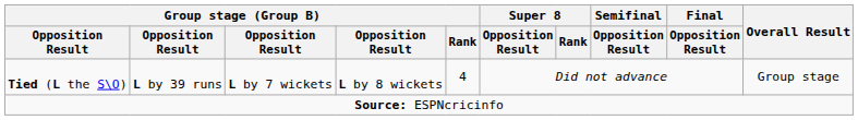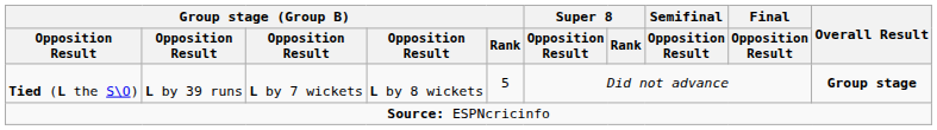Tied (L the S\O) | Group stage (Group B) / Rank: 4 -> 5
Tied (L the S\O) | Overall Result: normal -> bold
